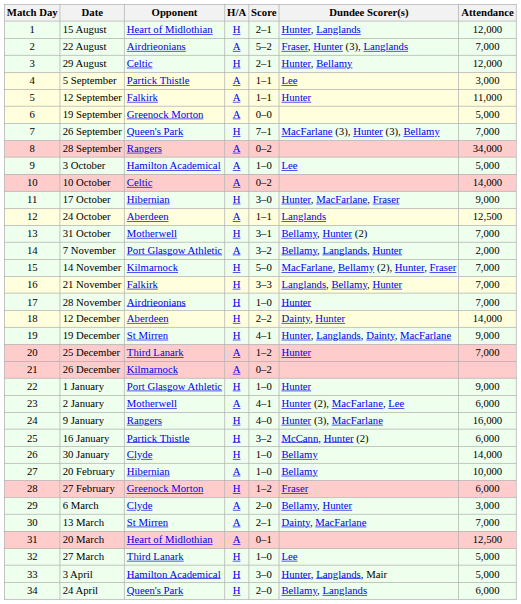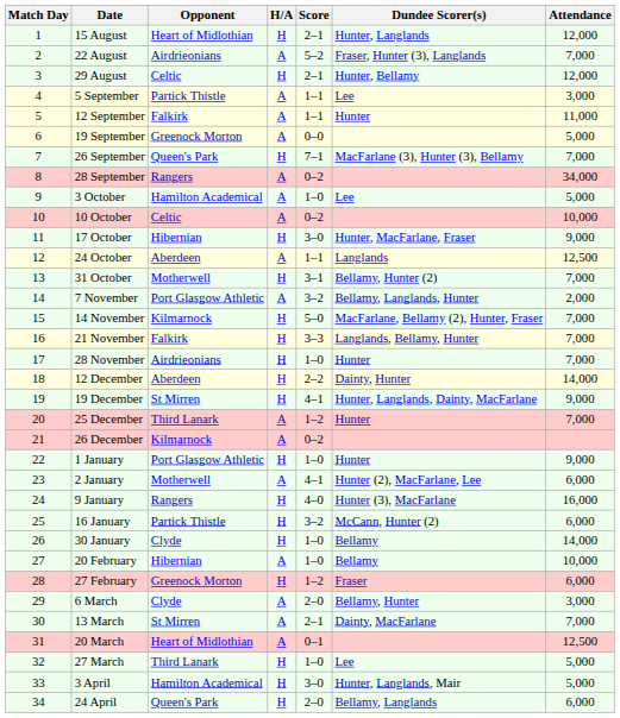10 October | Attendance: 14,000 -> 10,000
